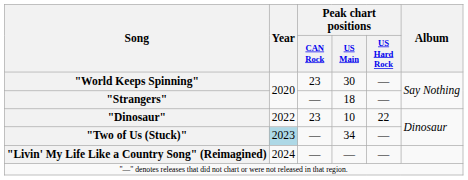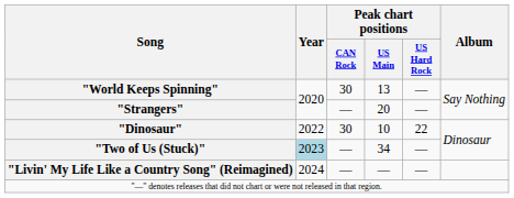"World Keeps Spinning" | Peak chart positions / CAN Rock: 23 -> 30
"World Keeps Spinning" | Peak chart positions / US Main: 30 -> 13
"Strangers" | Peak chart positions / US Main: 18 -> 20
"Dinosaur" | Peak chart positions / CAN Rock: 23 -> 30
